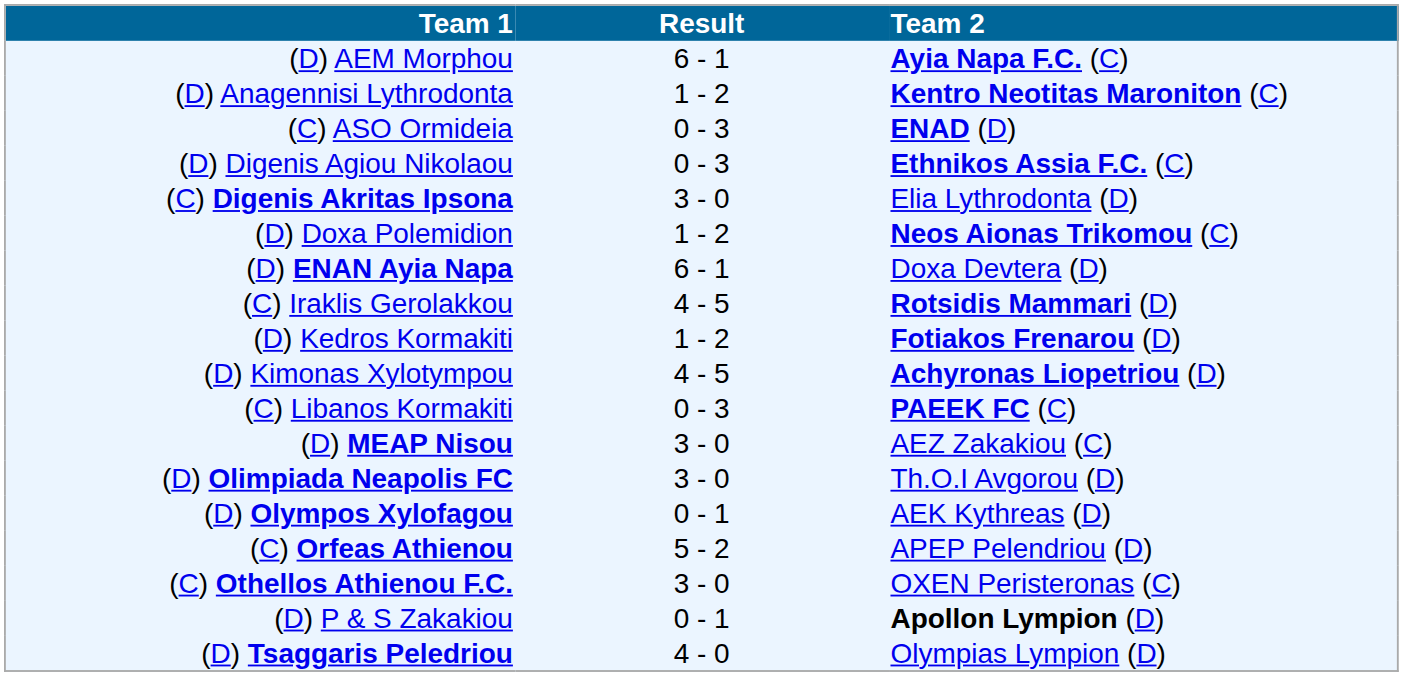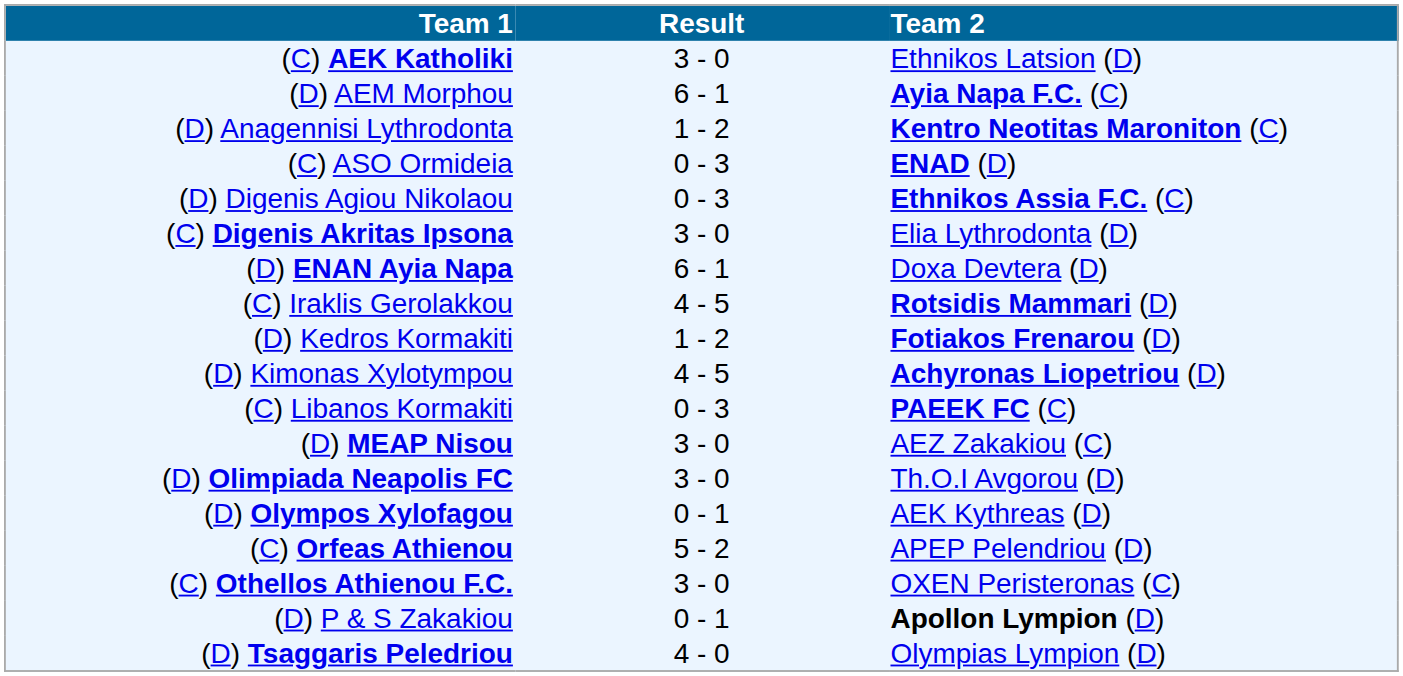+ row: (C) AEK Katholiki | 3 - 0 | Ethnikos Latsion (D)
- row: (D) Doxa Polemidion | 1 - 2 | Neos Aionas Trikomou (C)
